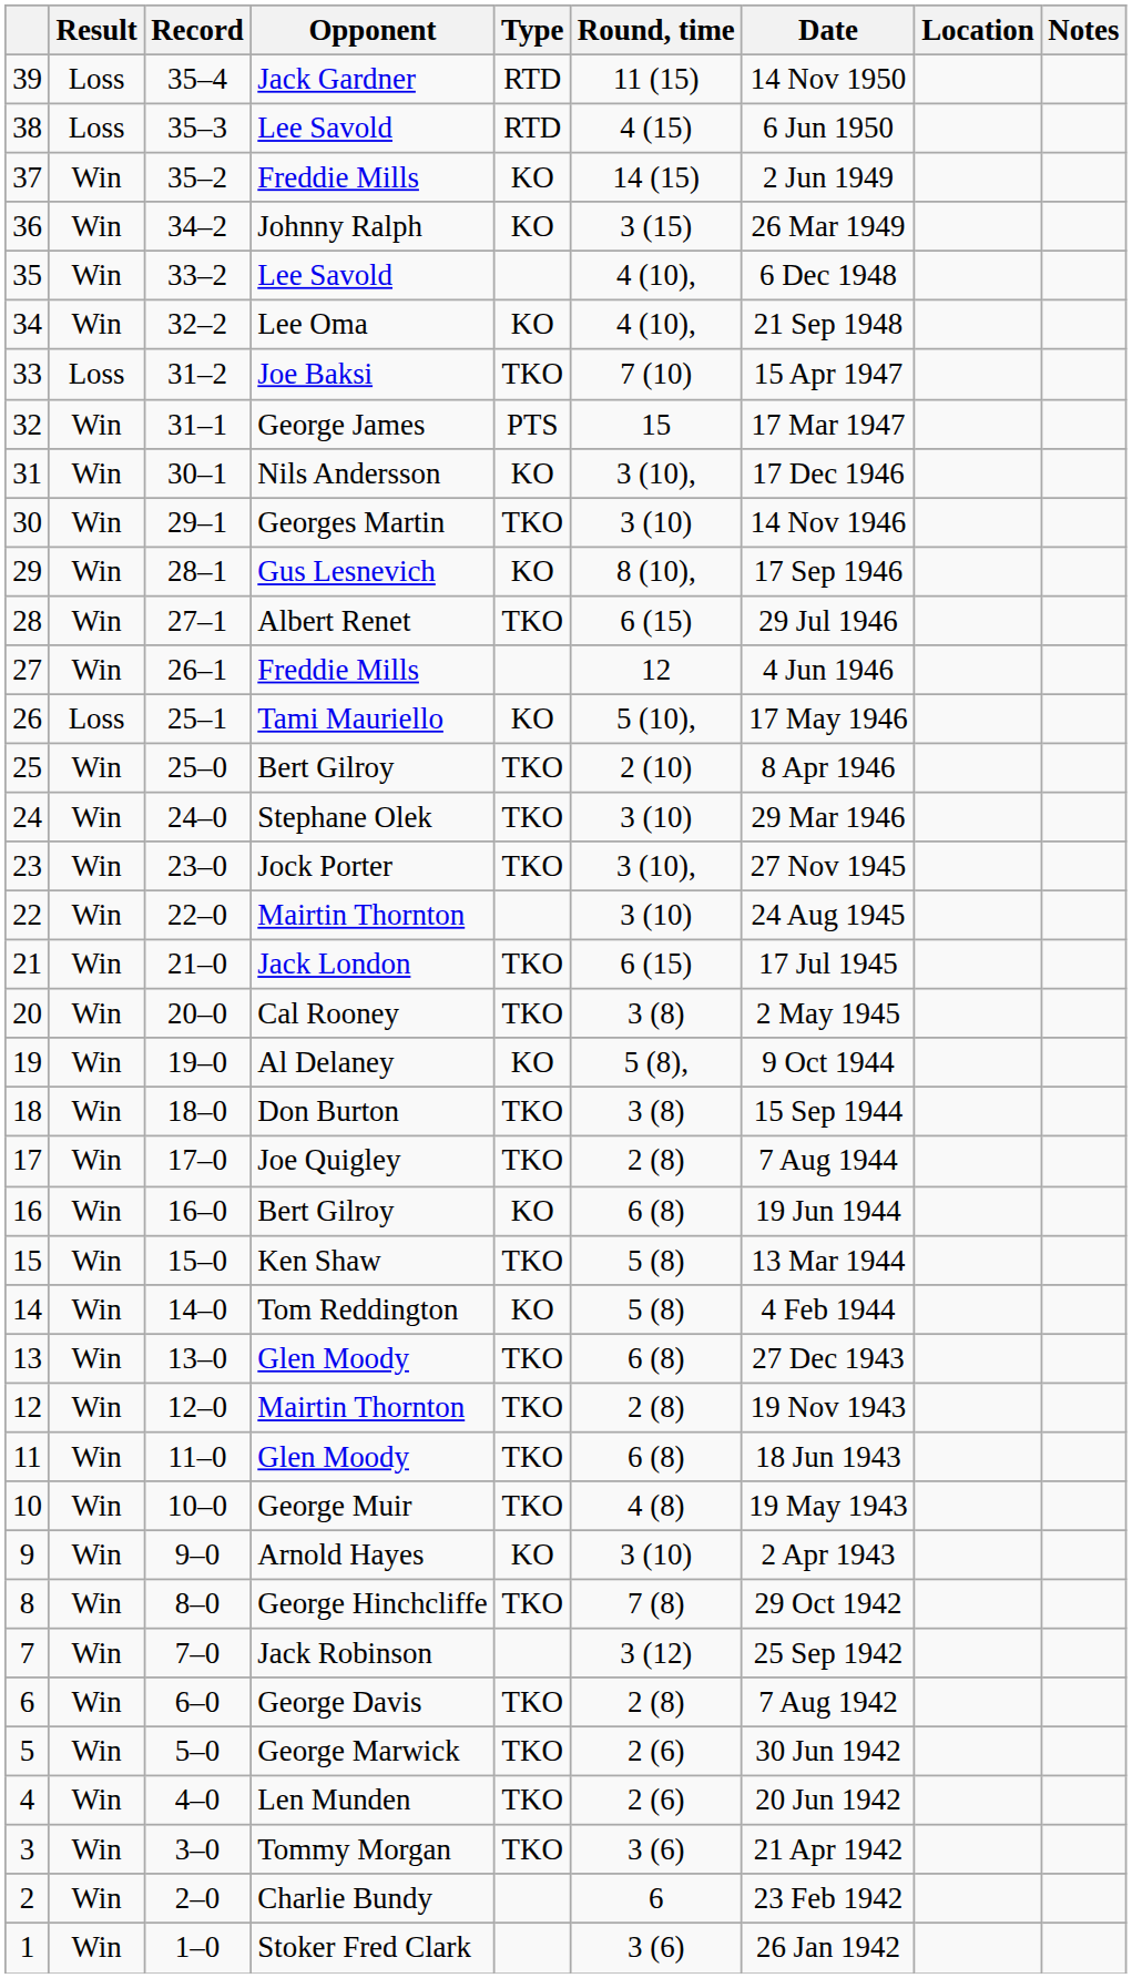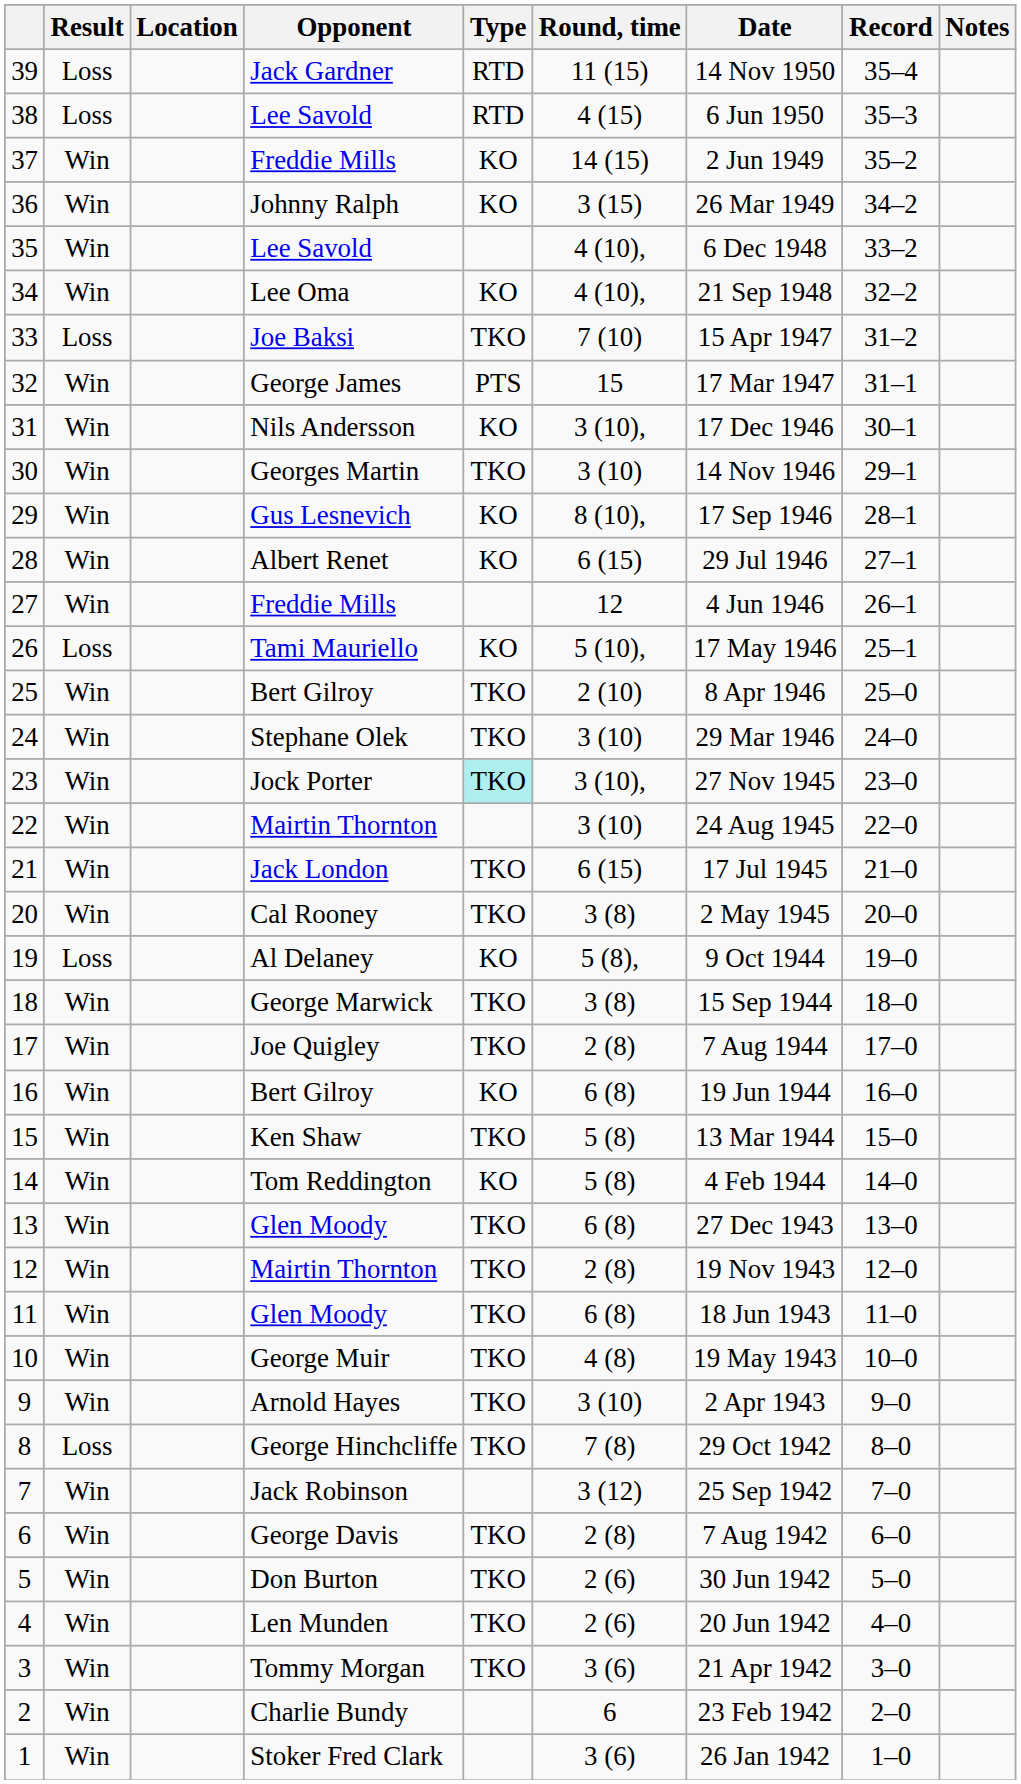columns swapped: Record <-> Location
28 | Type: TKO -> KO
23 | Type: no background -> paleturquoise background
19 | Result: Win -> Loss
18 | Opponent: Don Burton -> George Marwick
9 | Type: KO -> TKO
8 | Result: Win -> Loss
5 | Opponent: George Marwick -> Don Burton
